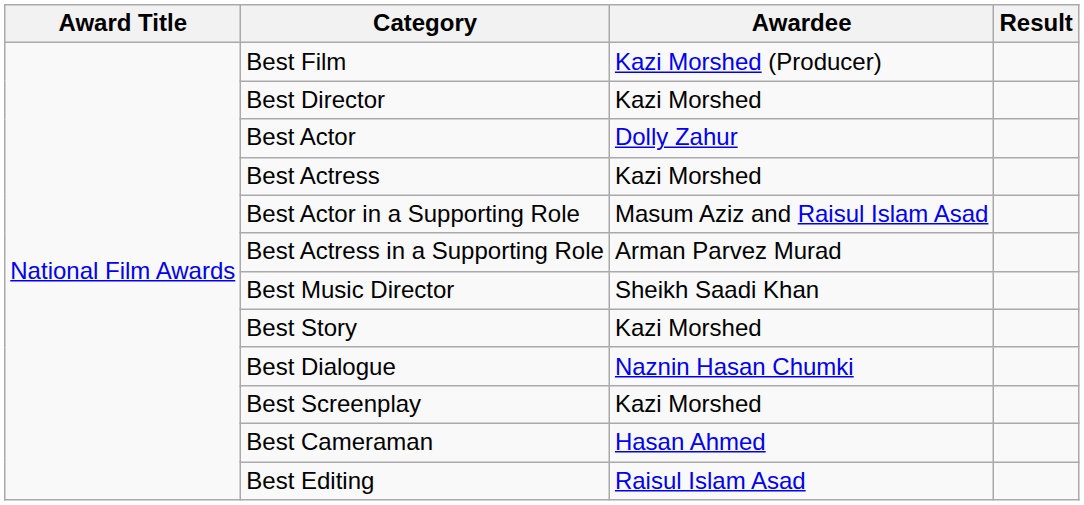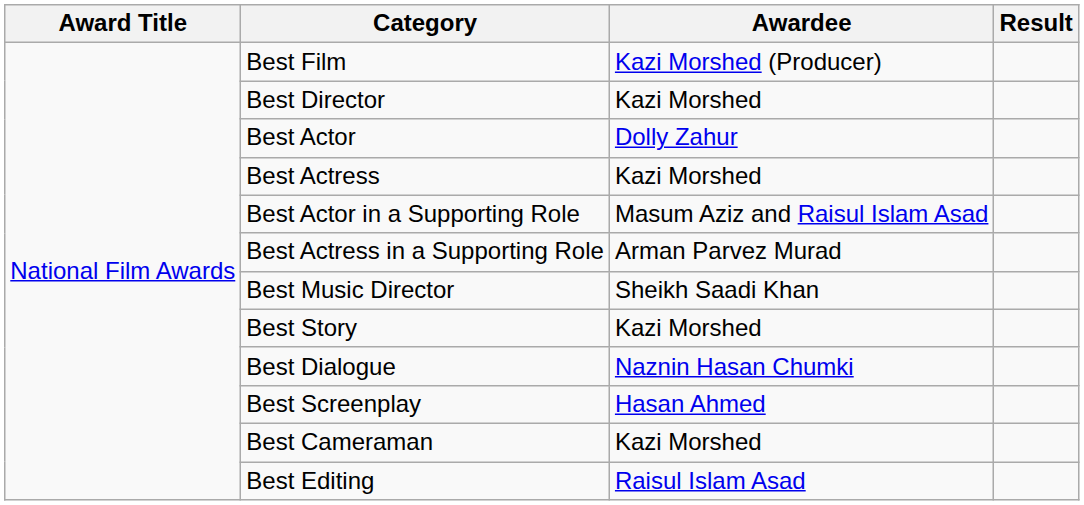Best Screenplay | Awardee: Kazi Morshed -> Hasan Ahmed
Best Cameraman | Awardee: Hasan Ahmed -> Kazi Morshed
